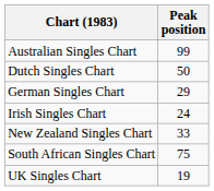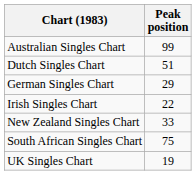Dutch Singles Chart | Peak position: 50 -> 51
Irish Singles Chart | Peak position: 24 -> 22
